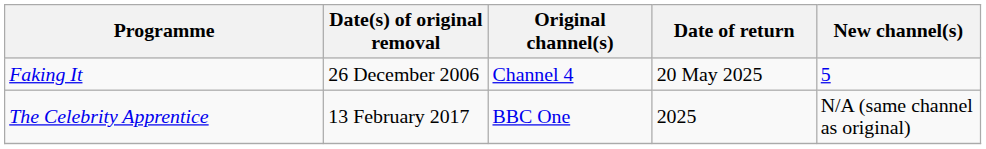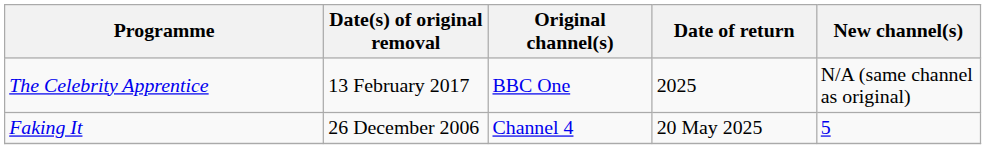rows swapped: Faking It <-> The Celebrity Apprentice
